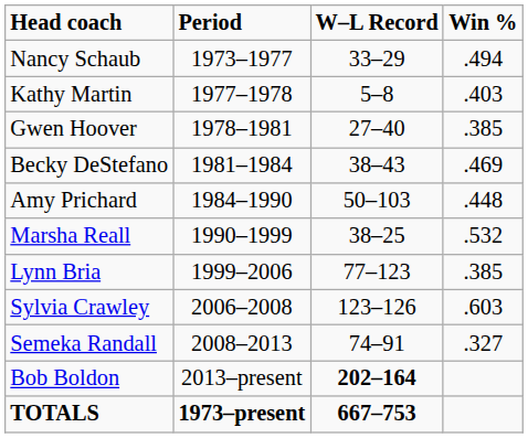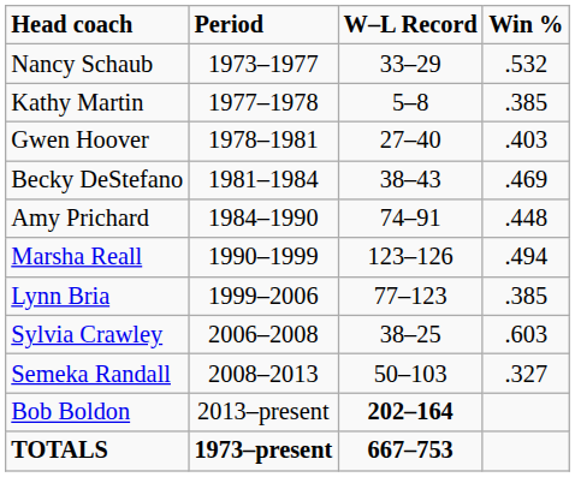Nancy Schaub | column 4: .494 -> .532
Kathy Martin | column 4: .403 -> .385
Gwen Hoover | column 4: .385 -> .403
Amy Prichard | column 3: 50–103 -> 74–91
Marsha Reall | column 3: 38–25 -> 123–126
Marsha Reall | column 4: .532 -> .494
Sylvia Crawley | column 3: 123–126 -> 38–25
Semeka Randall | column 3: 74–91 -> 50–103
